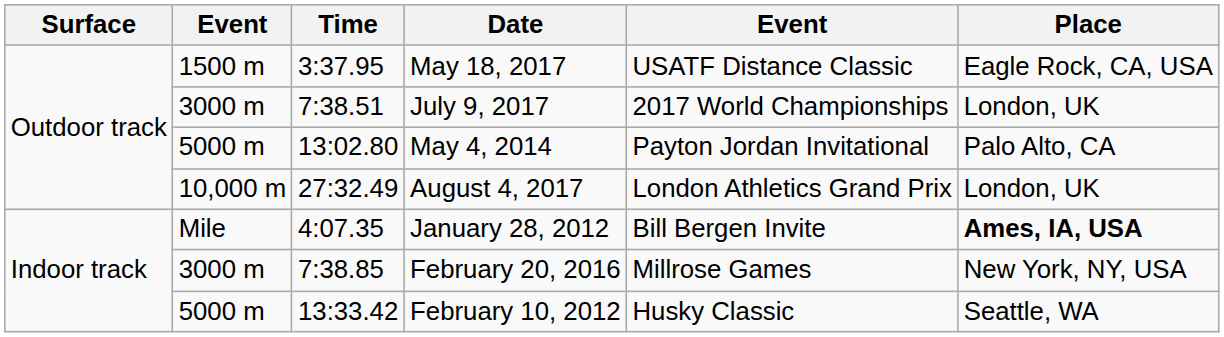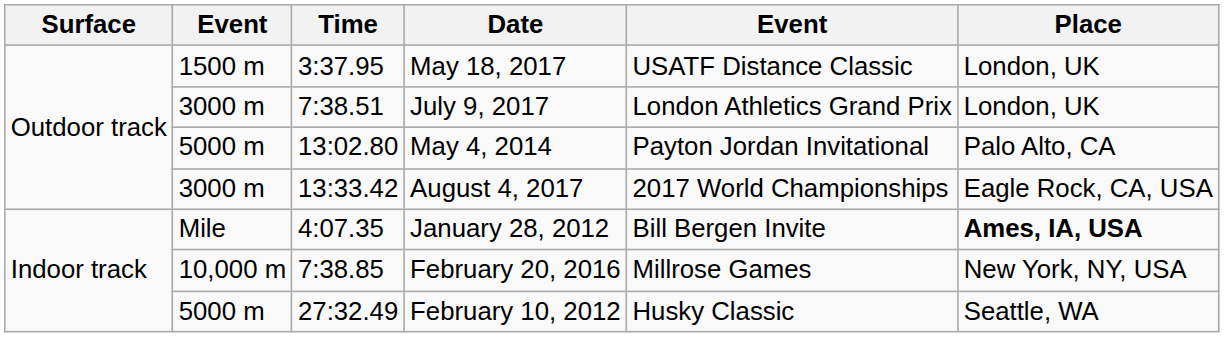May 18, 2017 | Place: Eagle Rock, CA, USA -> London, UK
July 9, 2017 | column 5: 2017 World Championships -> London Athletics Grand Prix
August 4, 2017 | column 2: 10,000 m -> 3000 m
August 4, 2017 | Time: 27:32.49 -> 13:33.42
August 4, 2017 | column 5: London Athletics Grand Prix -> 2017 World Championships
August 4, 2017 | Place: London, UK -> Eagle Rock, CA, USA
February 20, 2016 | column 2: 3000 m -> 10,000 m
February 10, 2012 | Time: 13:33.42 -> 27:32.49
